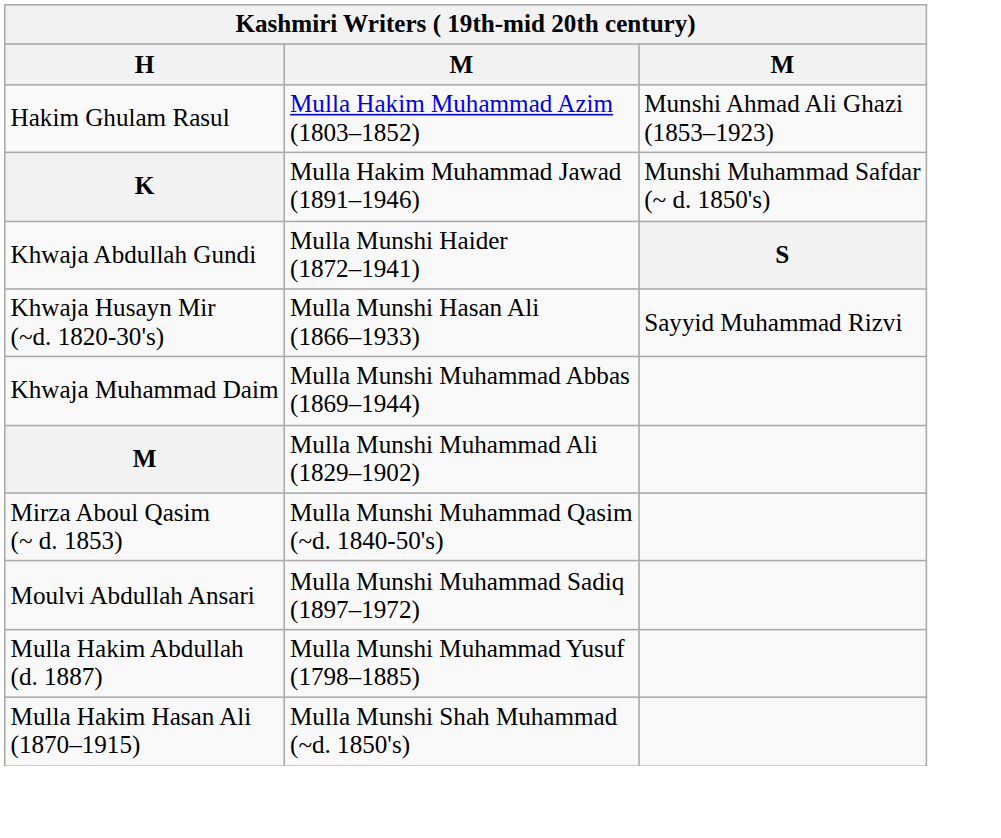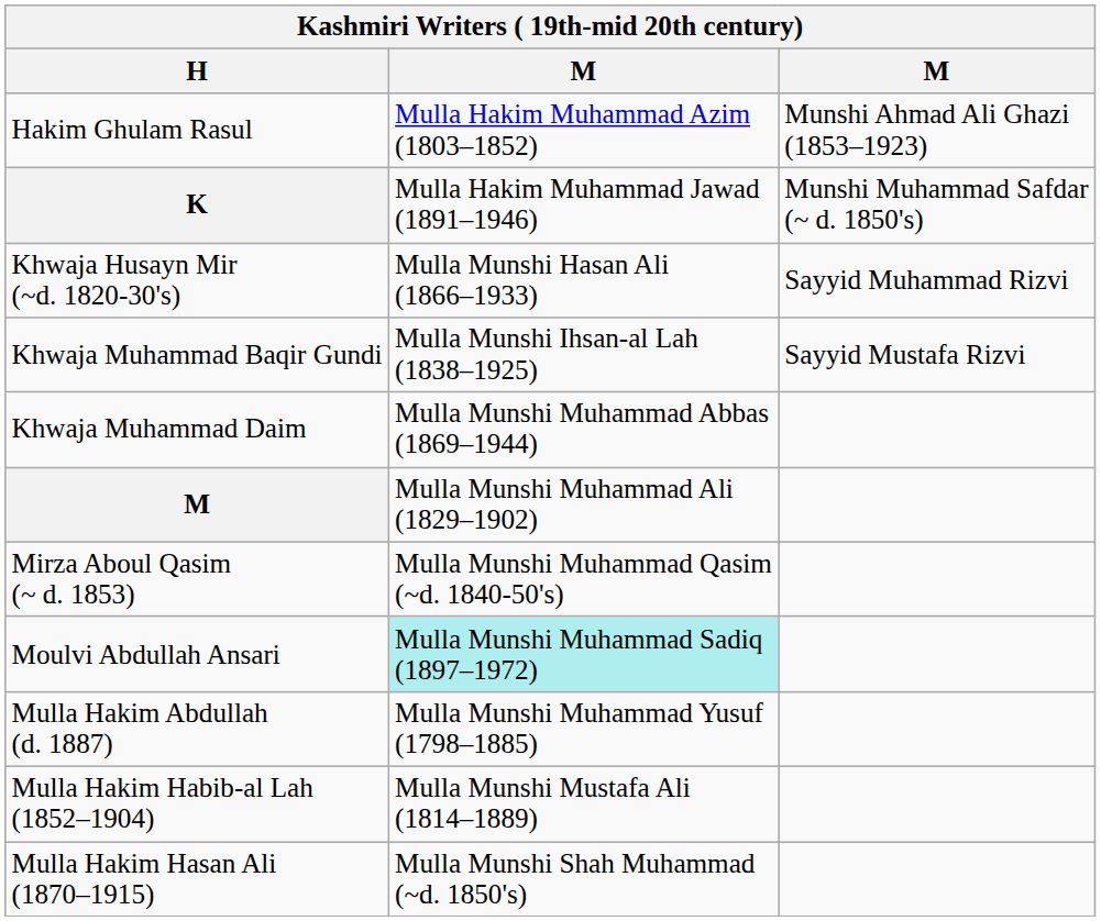- row: Khwaja Abdullah Gundi | Mulla Munshi Haider (1872–1941) | S
+ row: Khwaja Muhammad Baqir Gundi | Mulla Munshi Ihsan-al Lah (1838–1925) | Sayyid Mustafa Rizvi
Moulvi Abdullah Ansari | column 2: no background -> paleturquoise background
+ row: Mulla Hakim Habib-al Lah (1852–1904) | Mulla Munshi Mustafa Ali (1814–1889)
